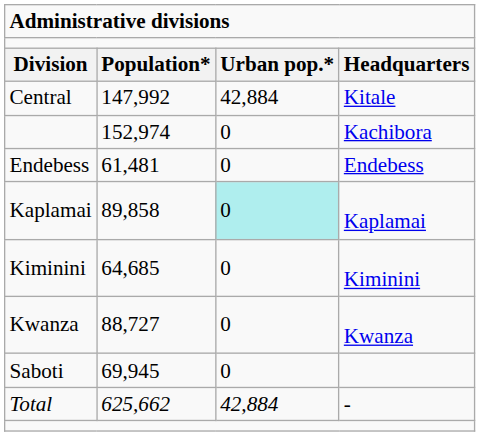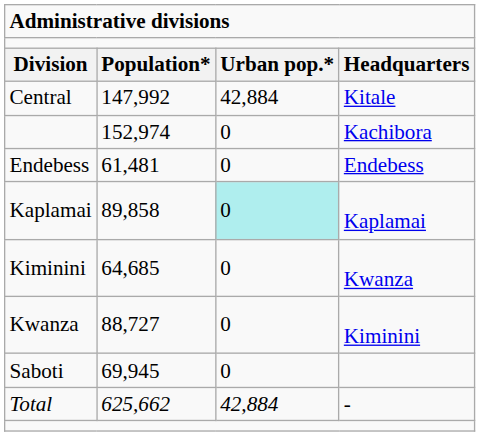64,685 | column 4: Kiminini -> Kwanza
88,727 | column 4: Kwanza -> Kiminini
